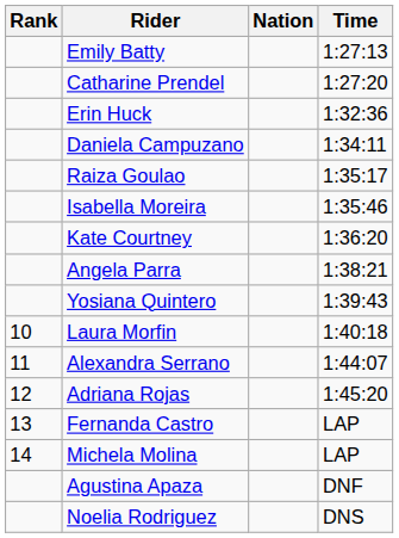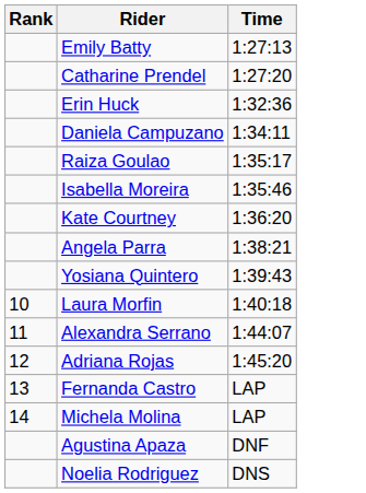- column: Nation
